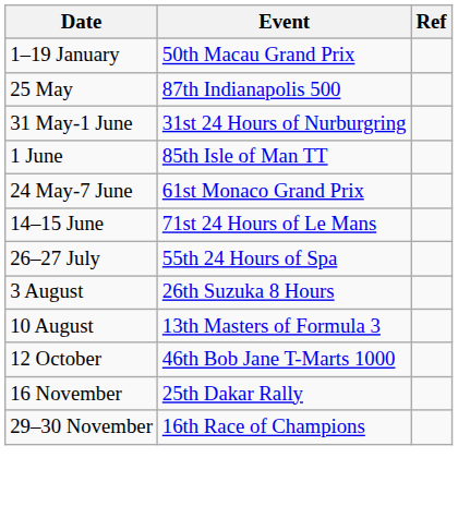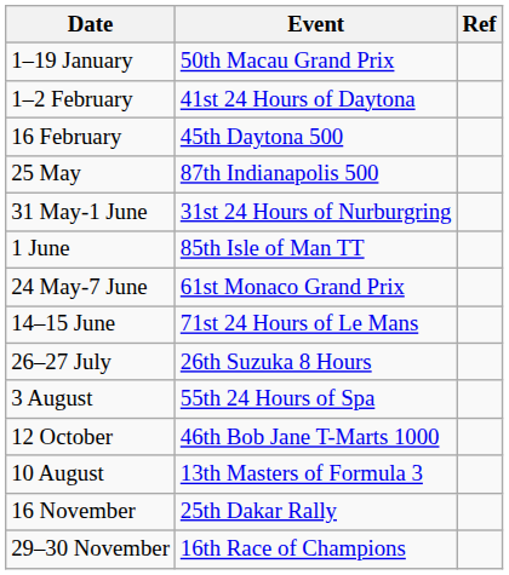+ row: 1–2 February | 41st 24 Hours of Daytona
+ row: 16 February | 45th Daytona 500
26–27 July | Event: 55th 24 Hours of Spa -> 26th Suzuka 8 Hours
3 August | Event: 26th Suzuka 8 Hours -> 55th 24 Hours of Spa
rows swapped: 10 August <-> 12 October
